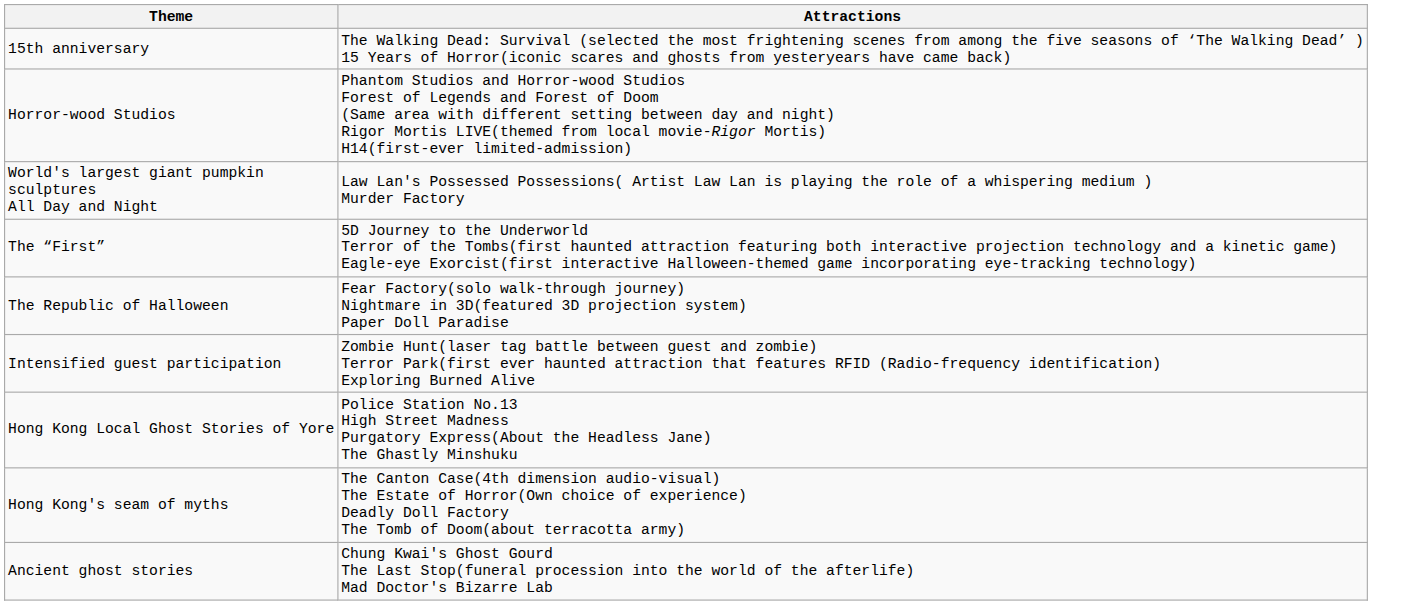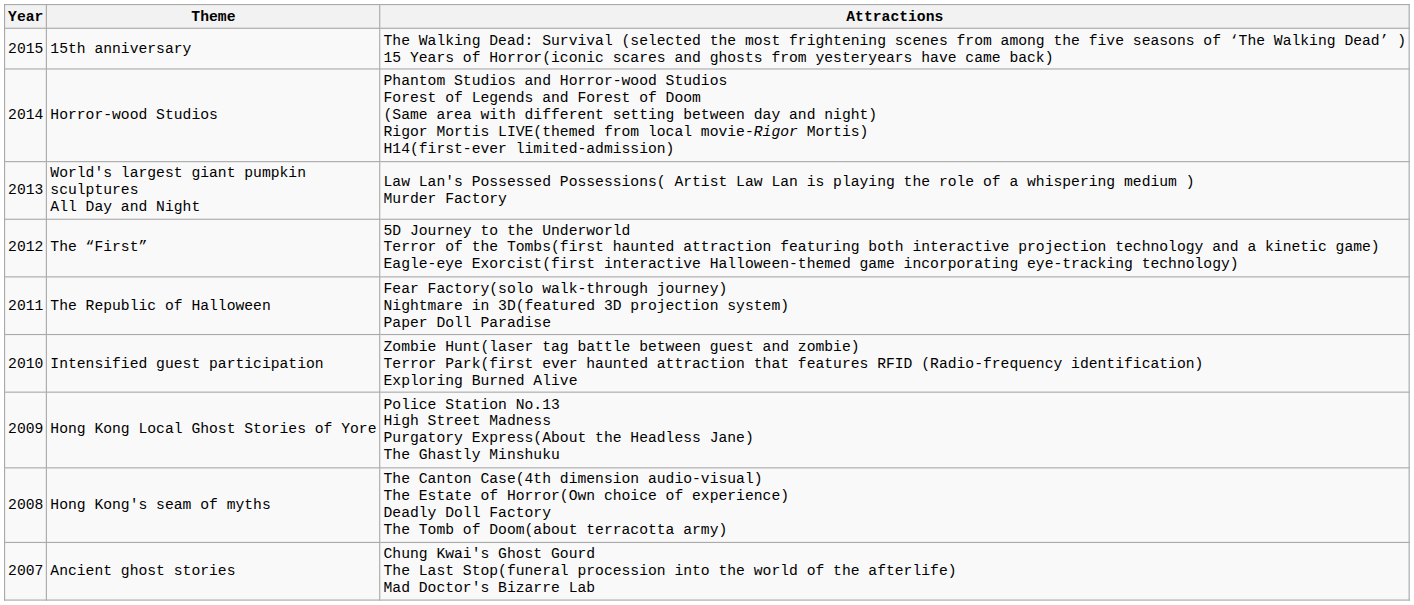+ column: Year | 2015 | 2014 | 2013 | 2012 | 2011 | 2010 | 2009 | 2008 | 2007
